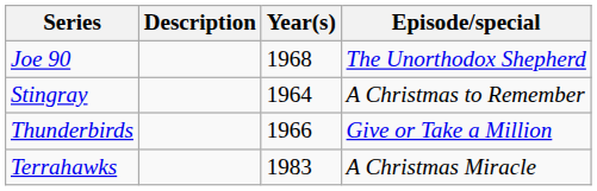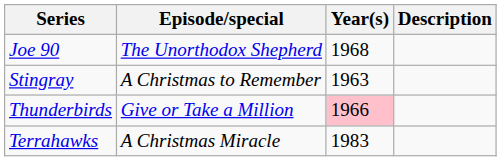columns swapped: Episode/special <-> Description
Stingray | Year(s): 1964 -> 1963
Thunderbirds | Year(s): no background -> pink background
